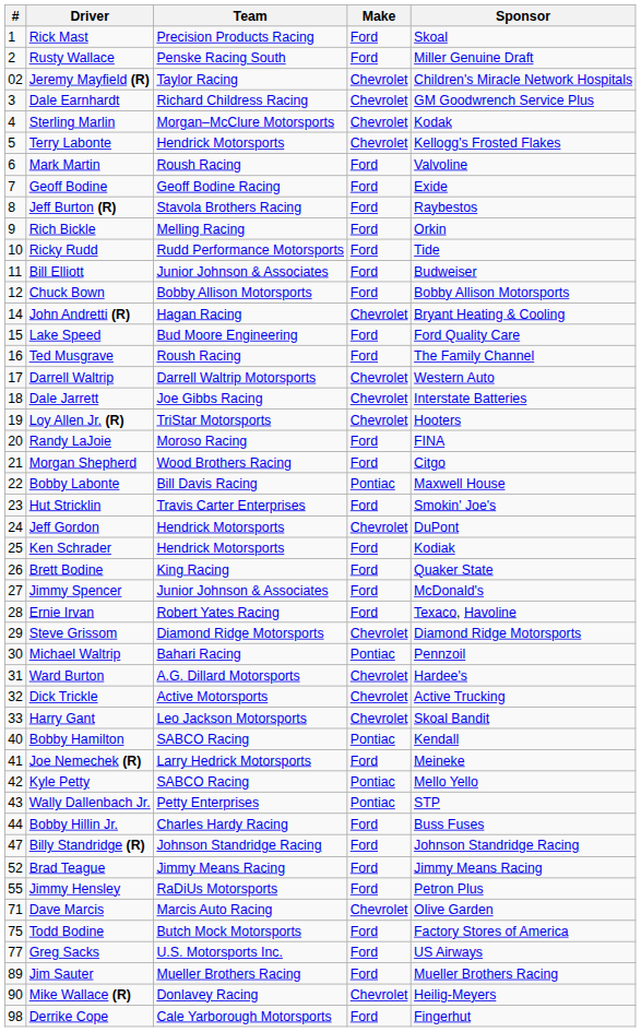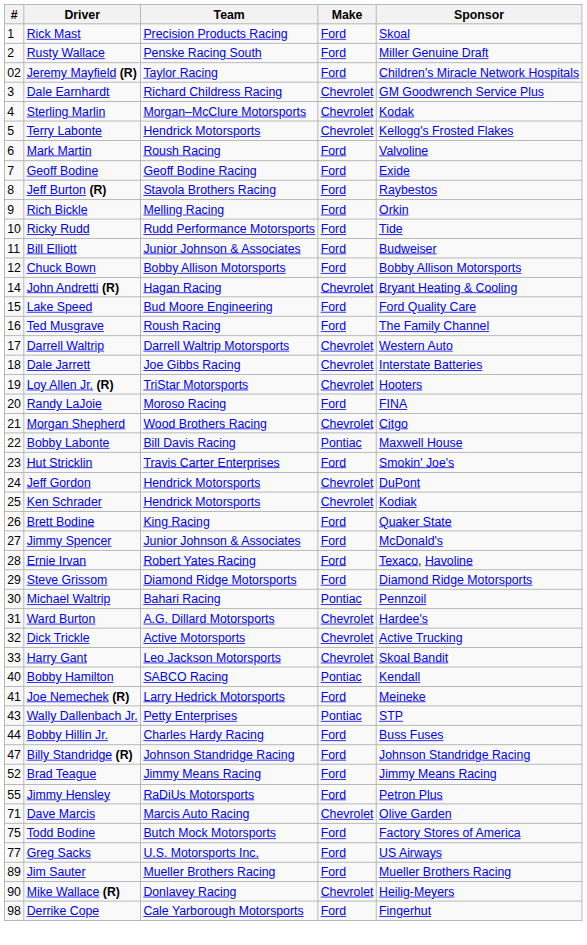Jeremy Mayfield (R) | Make: Chevrolet -> Ford
Morgan Shepherd | Make: Ford -> Chevrolet
Ken Schrader | Make: Ford -> Chevrolet
Steve Grissom | Make: Chevrolet -> Ford
- row: 42 | Kyle Petty | SABCO Racing | Pontiac | Mello Yello
